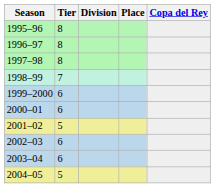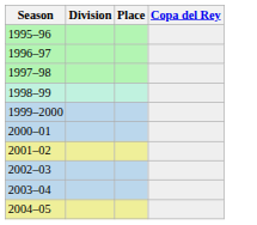- column: Tier | 8 | 8 | 8 | 7 | 6 | 6 | 5 | 6 | 6 | 5
